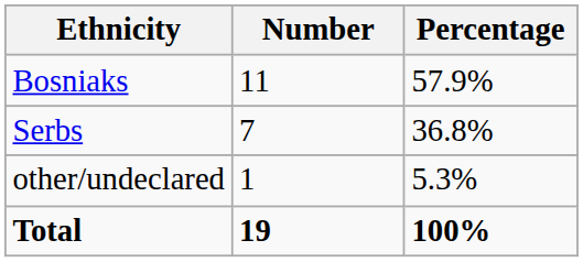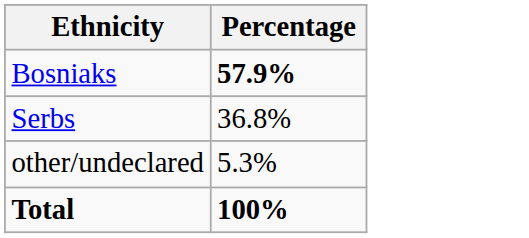- column: Number | 11 | 7 | 1 | 19
Bosniaks | Percentage: normal -> bold
